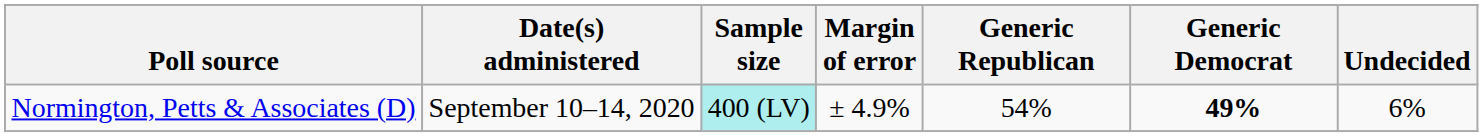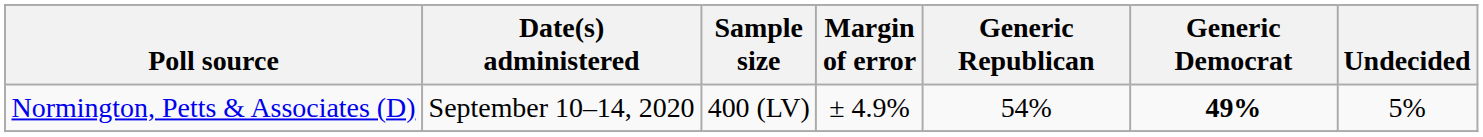Normington, Petts & Associates (D) | Sample size: paleturquoise background -> no background
Normington, Petts & Associates (D) | Undecided: 6% -> 5%
